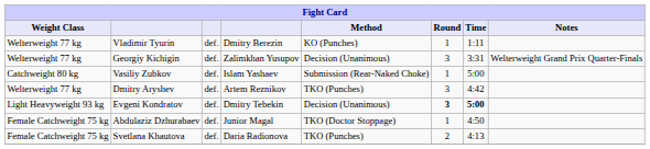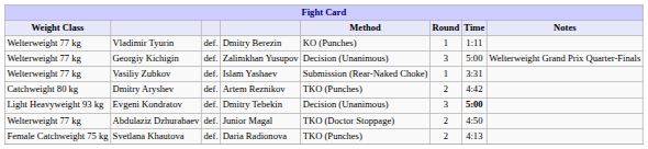Georgiy Kichigin | Time: 3:31 -> 5:00
Vasiliy Zubkov | Weight Class: Catchweight 80 kg -> Welterweight 77 kg
Vasiliy Zubkov | Time: 5:00 -> 3:31
Dmitry Aryshev | Weight Class: Welterweight 77 kg -> Catchweight 80 kg
Dmitry Aryshev | Round: 3 -> 2
Evgeni Kondratov | Round: bold -> normal
Abdulaziz Dzhurabaev | Weight Class: Female Catchweight 75 kg -> Welterweight 77 kg
Abdulaziz Dzhurabaev | Round: 1 -> 2
